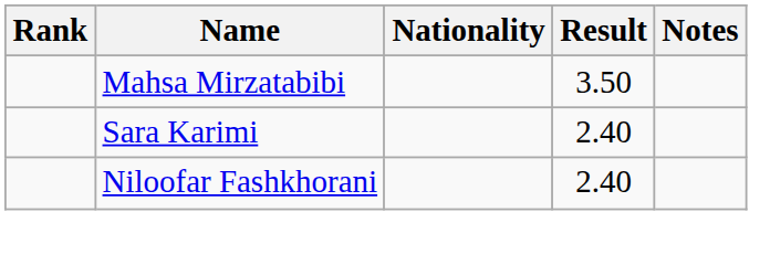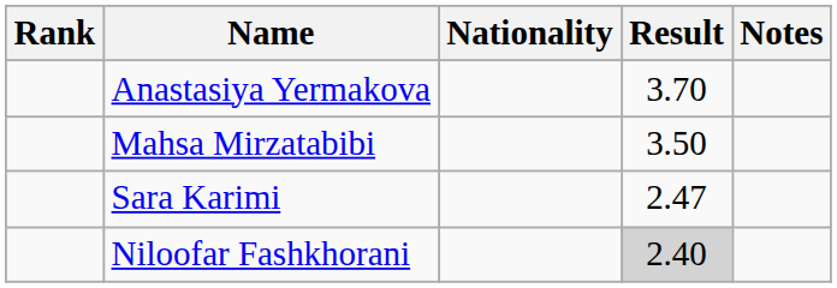+ row: Anastasiya Yermakova | 3.70
Sara Karimi | Result: 2.40 -> 2.47
Niloofar Fashkhorani | Result: no background -> lightgrey background
